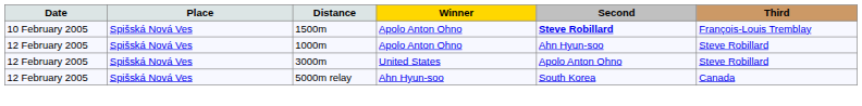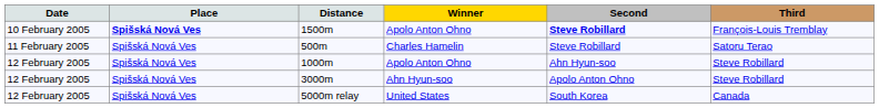1500m | Place: normal -> bold
+ row: 11 February 2005 | Spišská Nová Ves | 500m | Charles Hamelin | Steve Robillard | Satoru Terao
3000m | Winner: United States -> Ahn Hyun-soo
5000m relay | Winner: Ahn Hyun-soo -> United States
